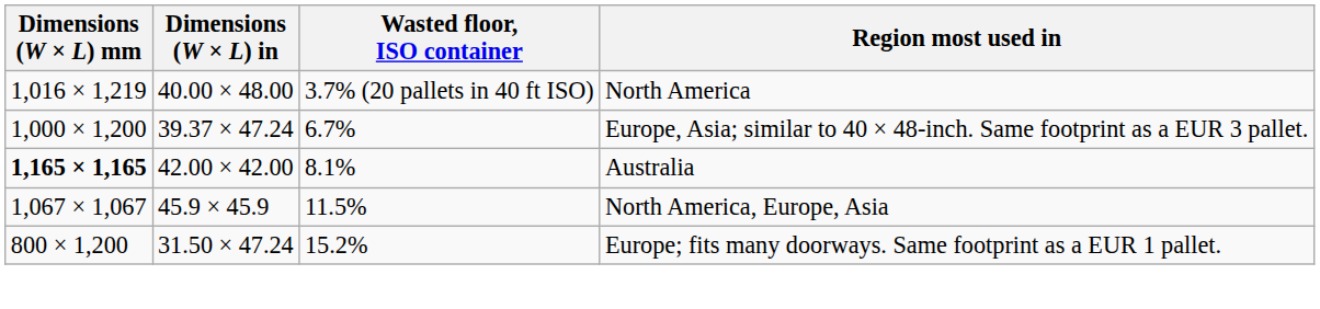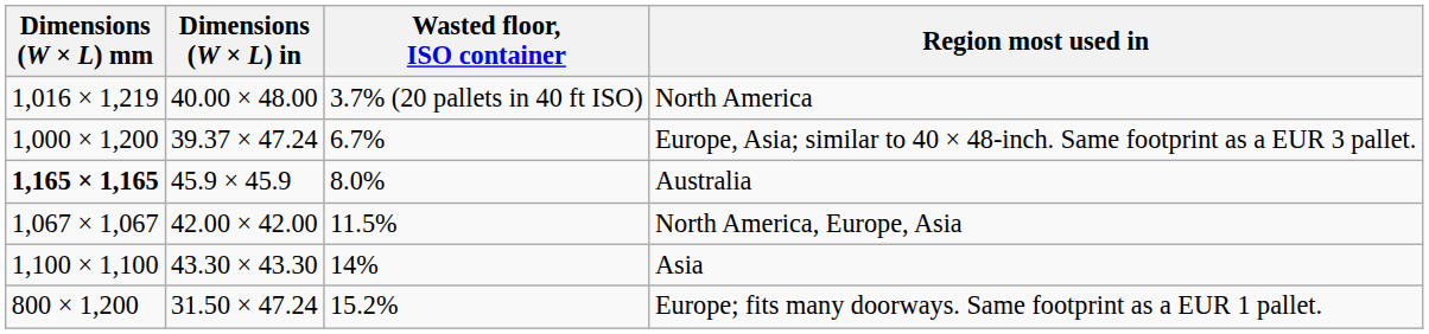Australia | Dimensions (W × L) in: 42.00 × 42.00 -> 45.9 × 45.9
Australia | Wasted floor, ISO container: 8.1% -> 8.0%
North America, Europe, Asia | Dimensions (W × L) in: 45.9 × 45.9 -> 42.00 × 42.00
+ row: 1,100 × 1,100 | 43.30 × 43.30 | 14% | Asia
